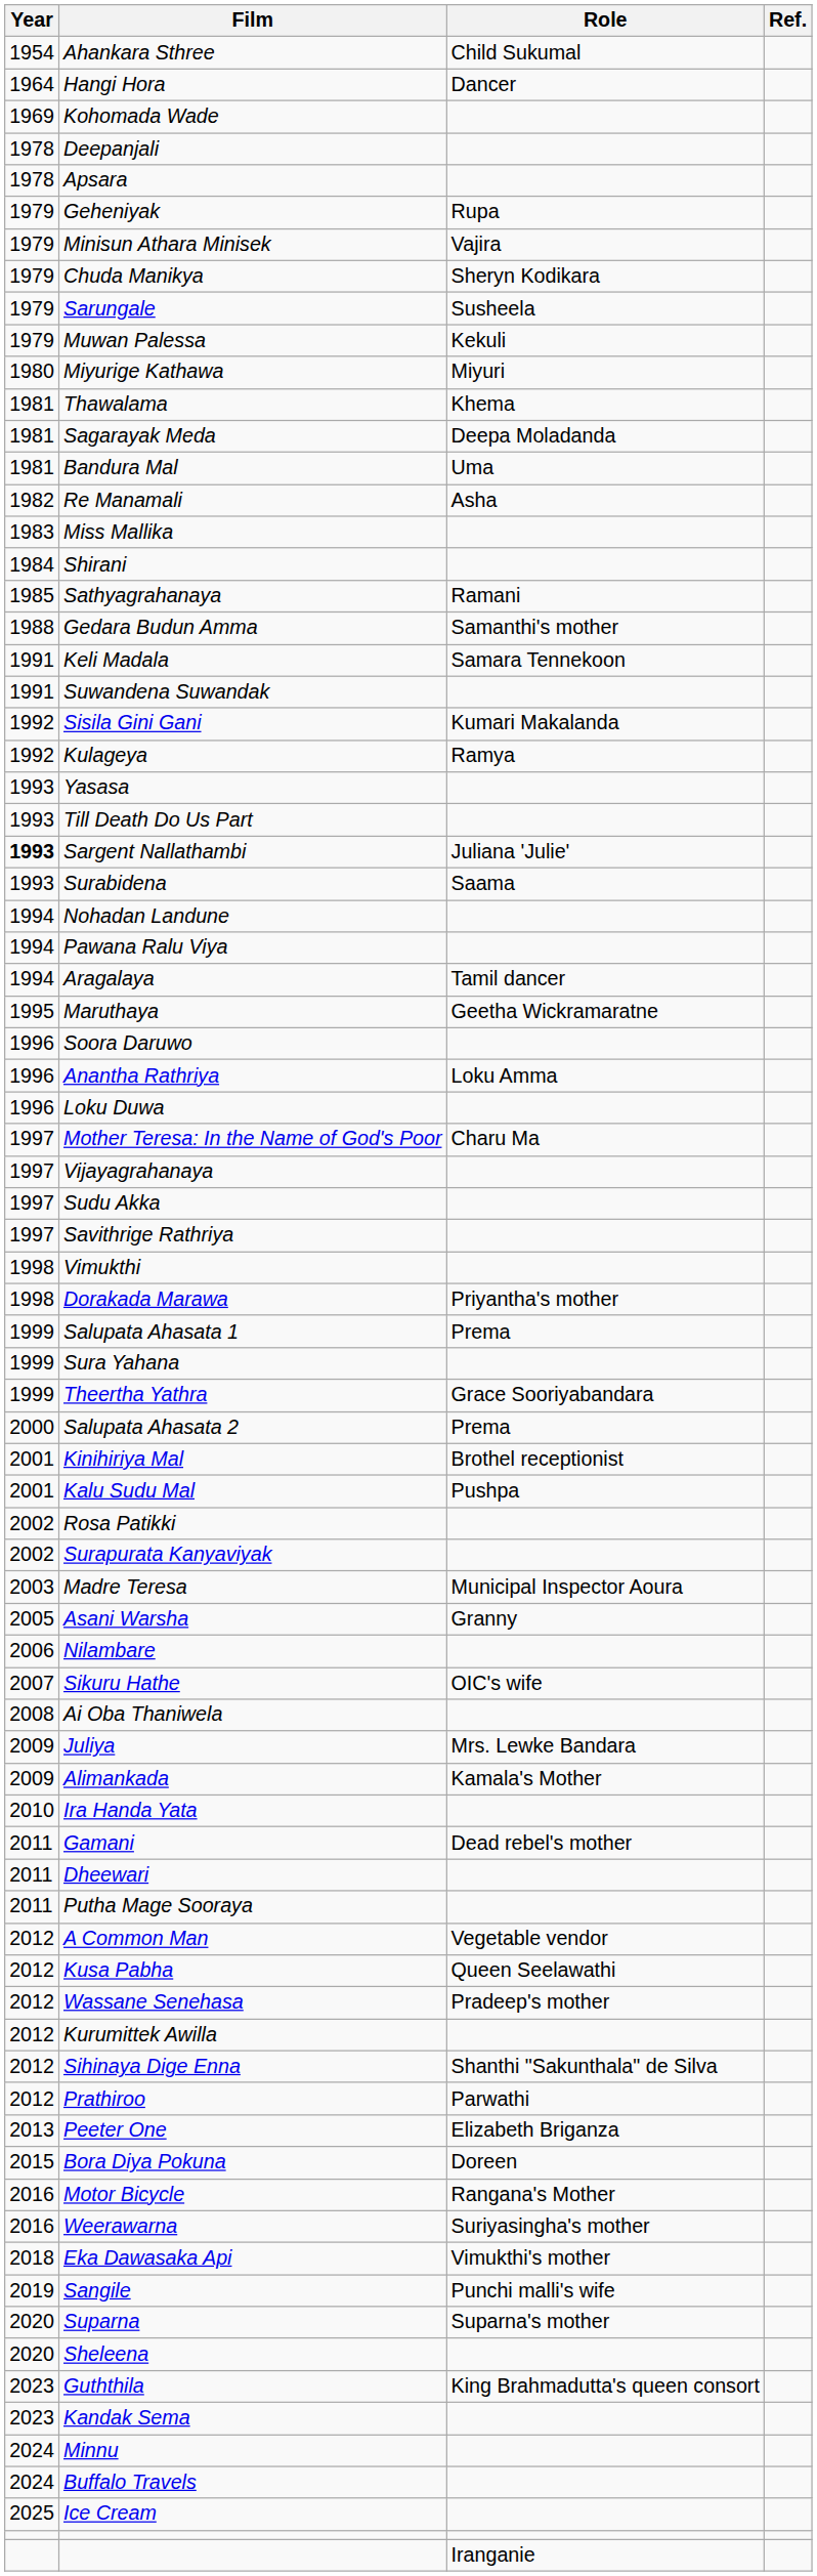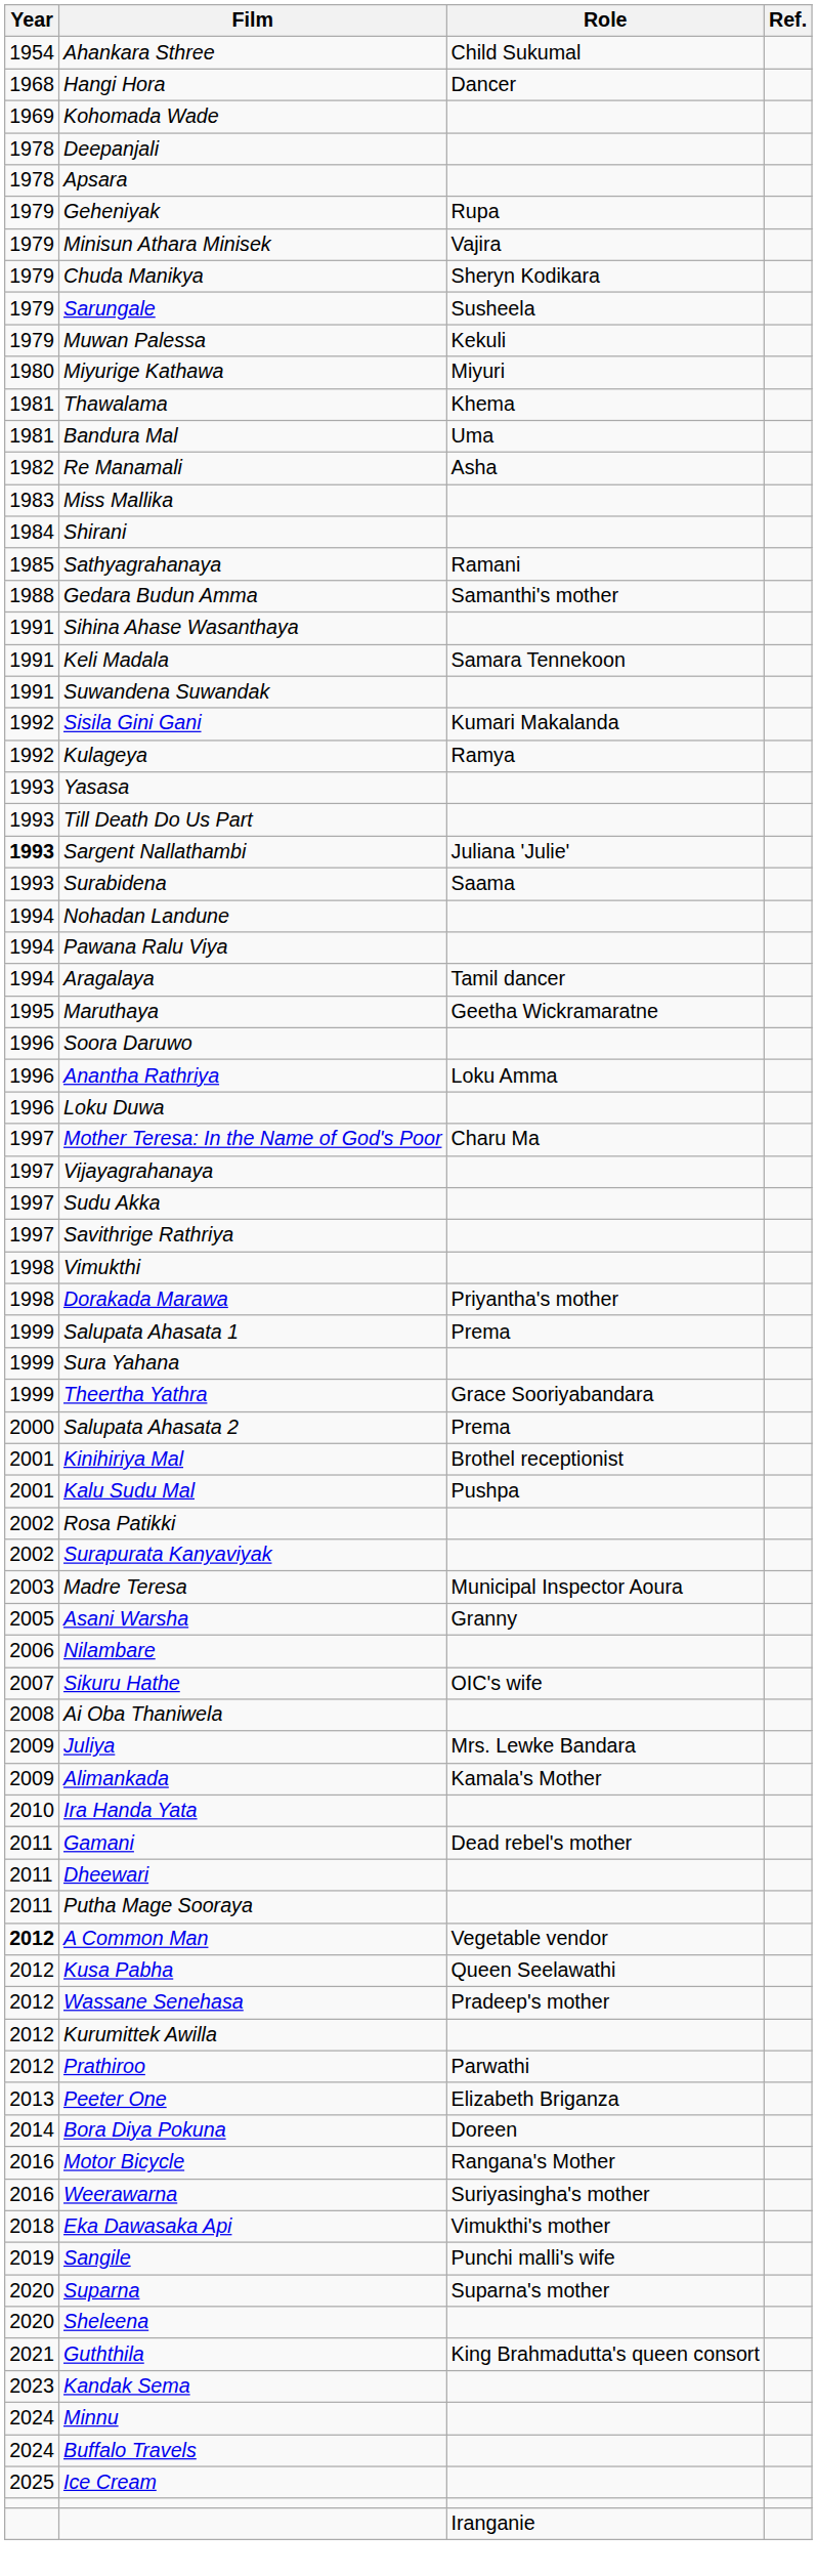Hangi Hora | Year: 1964 -> 1968
- row: 1981 | Sagarayak Meda | Deepa Moladanda
+ row: 1991 | Sihina Ahase Wasanthaya
A Common Man | Year: normal -> bold
- row: 2012 | Sihinaya Dige Enna | Shanthi "Sakunthala" de Silva
Bora Diya Pokuna | Year: 2015 -> 2014
Guththila | Year: 2023 -> 2021
